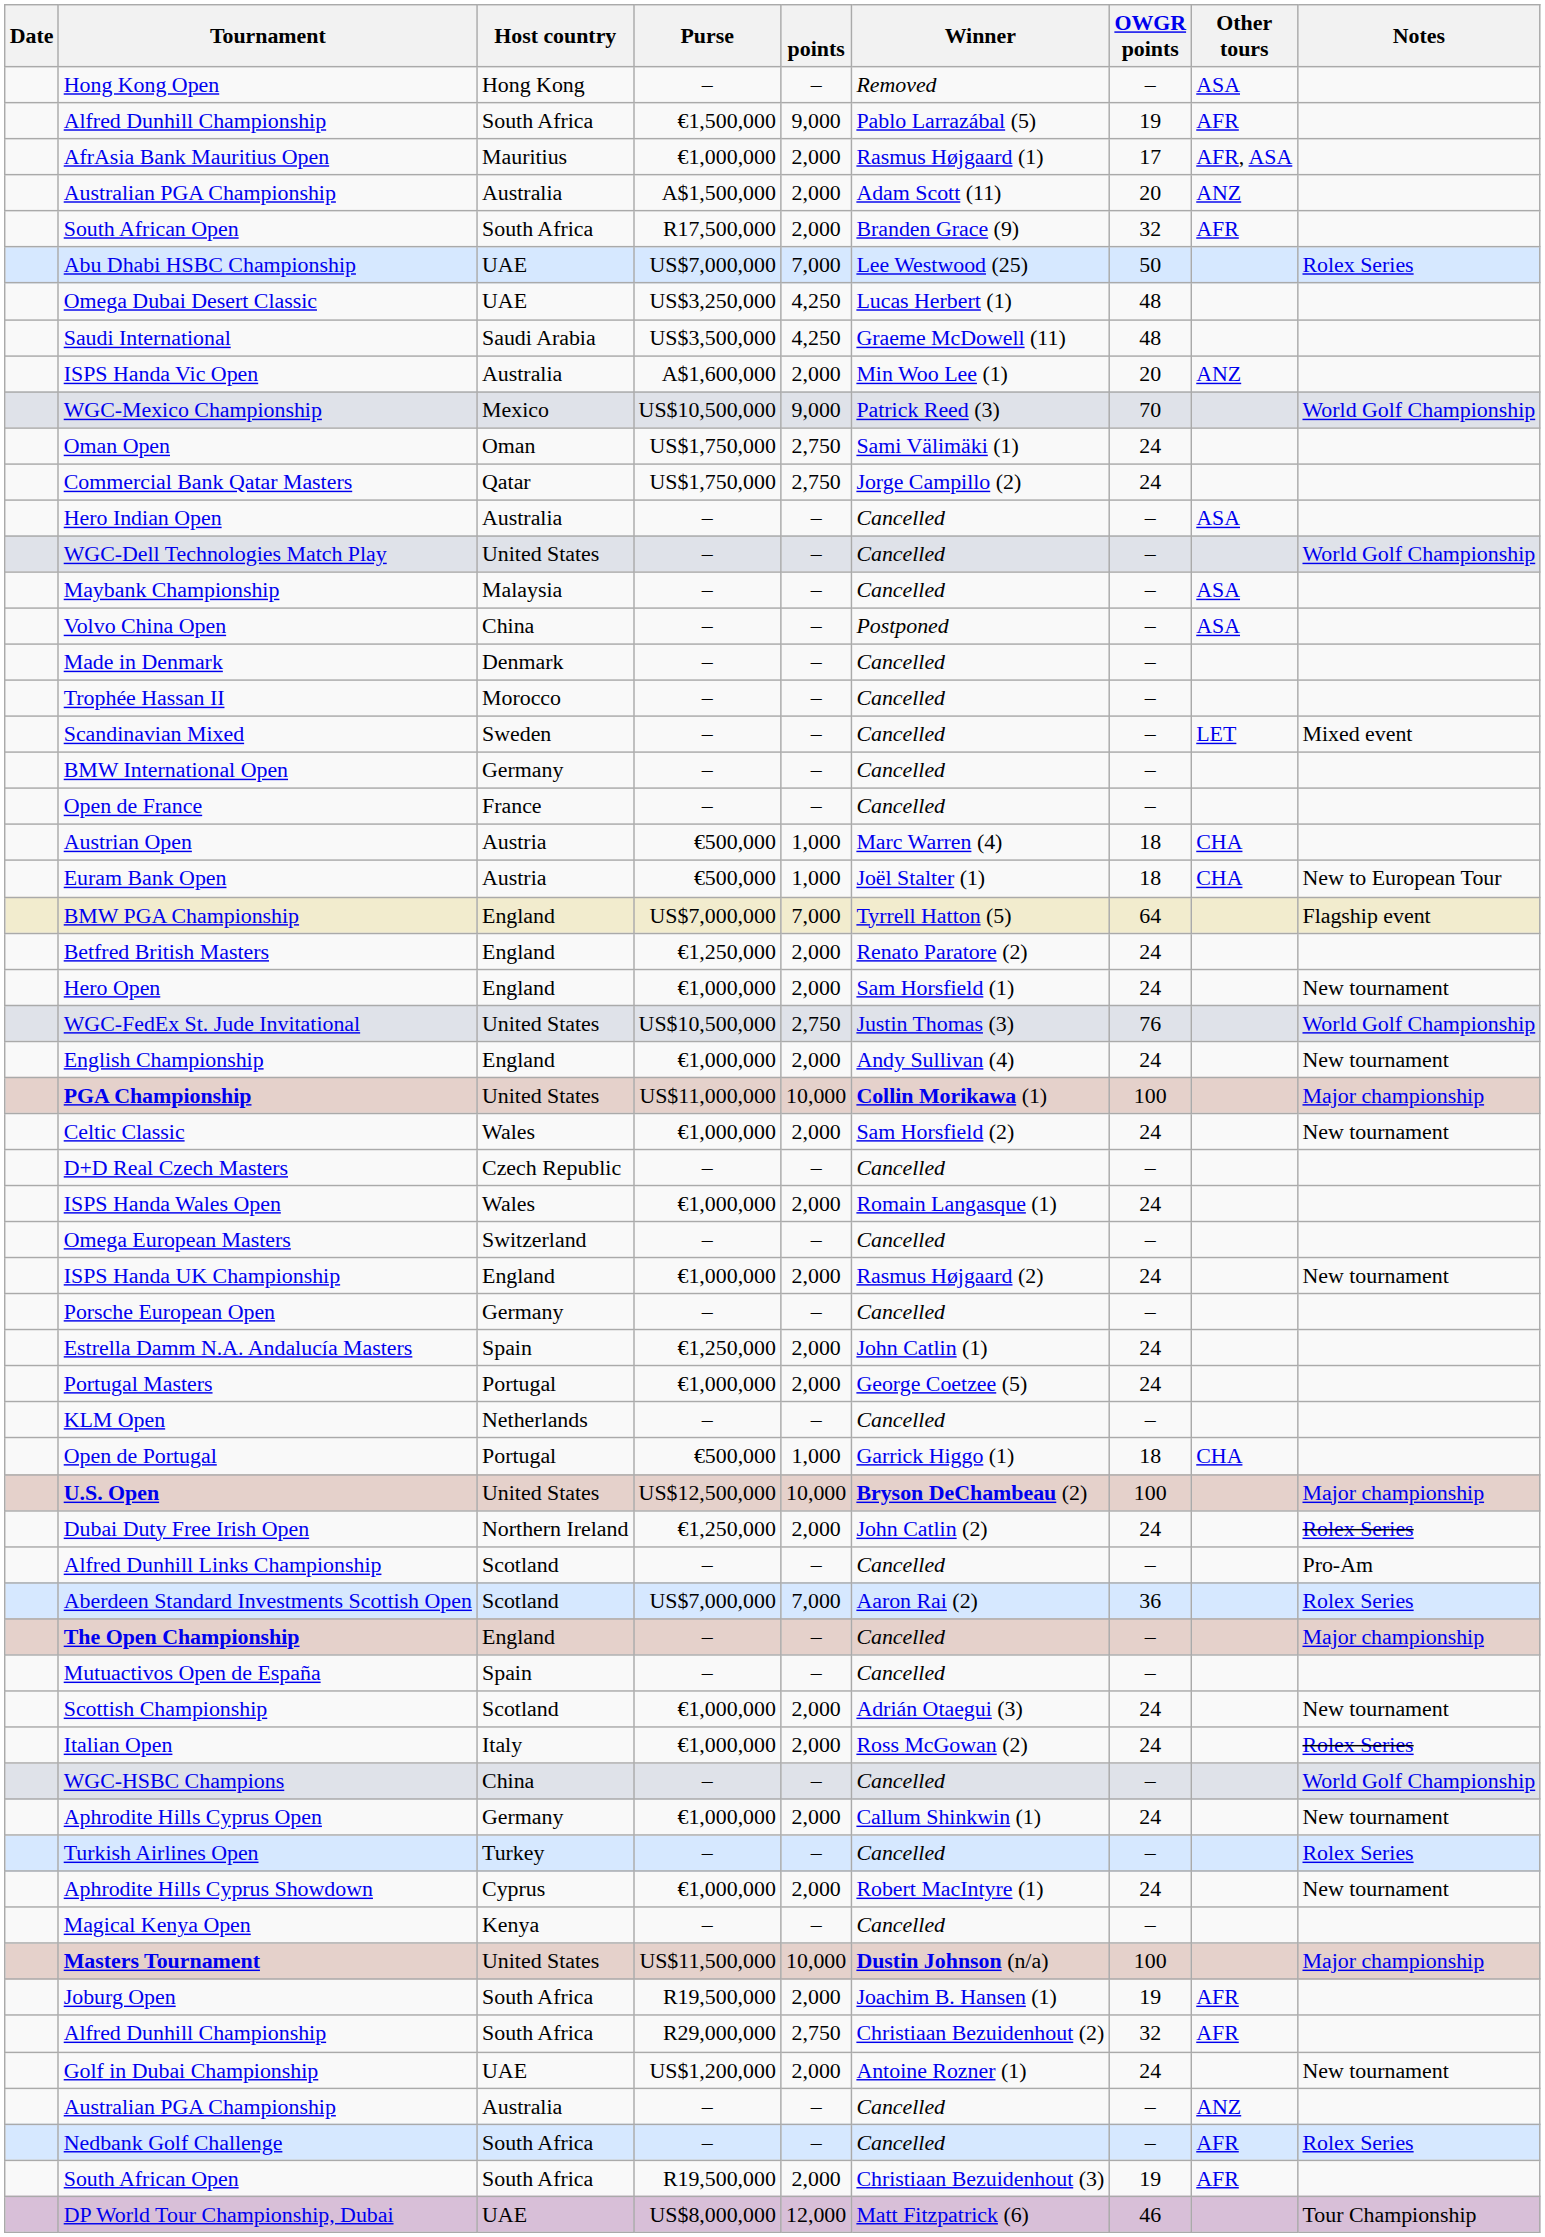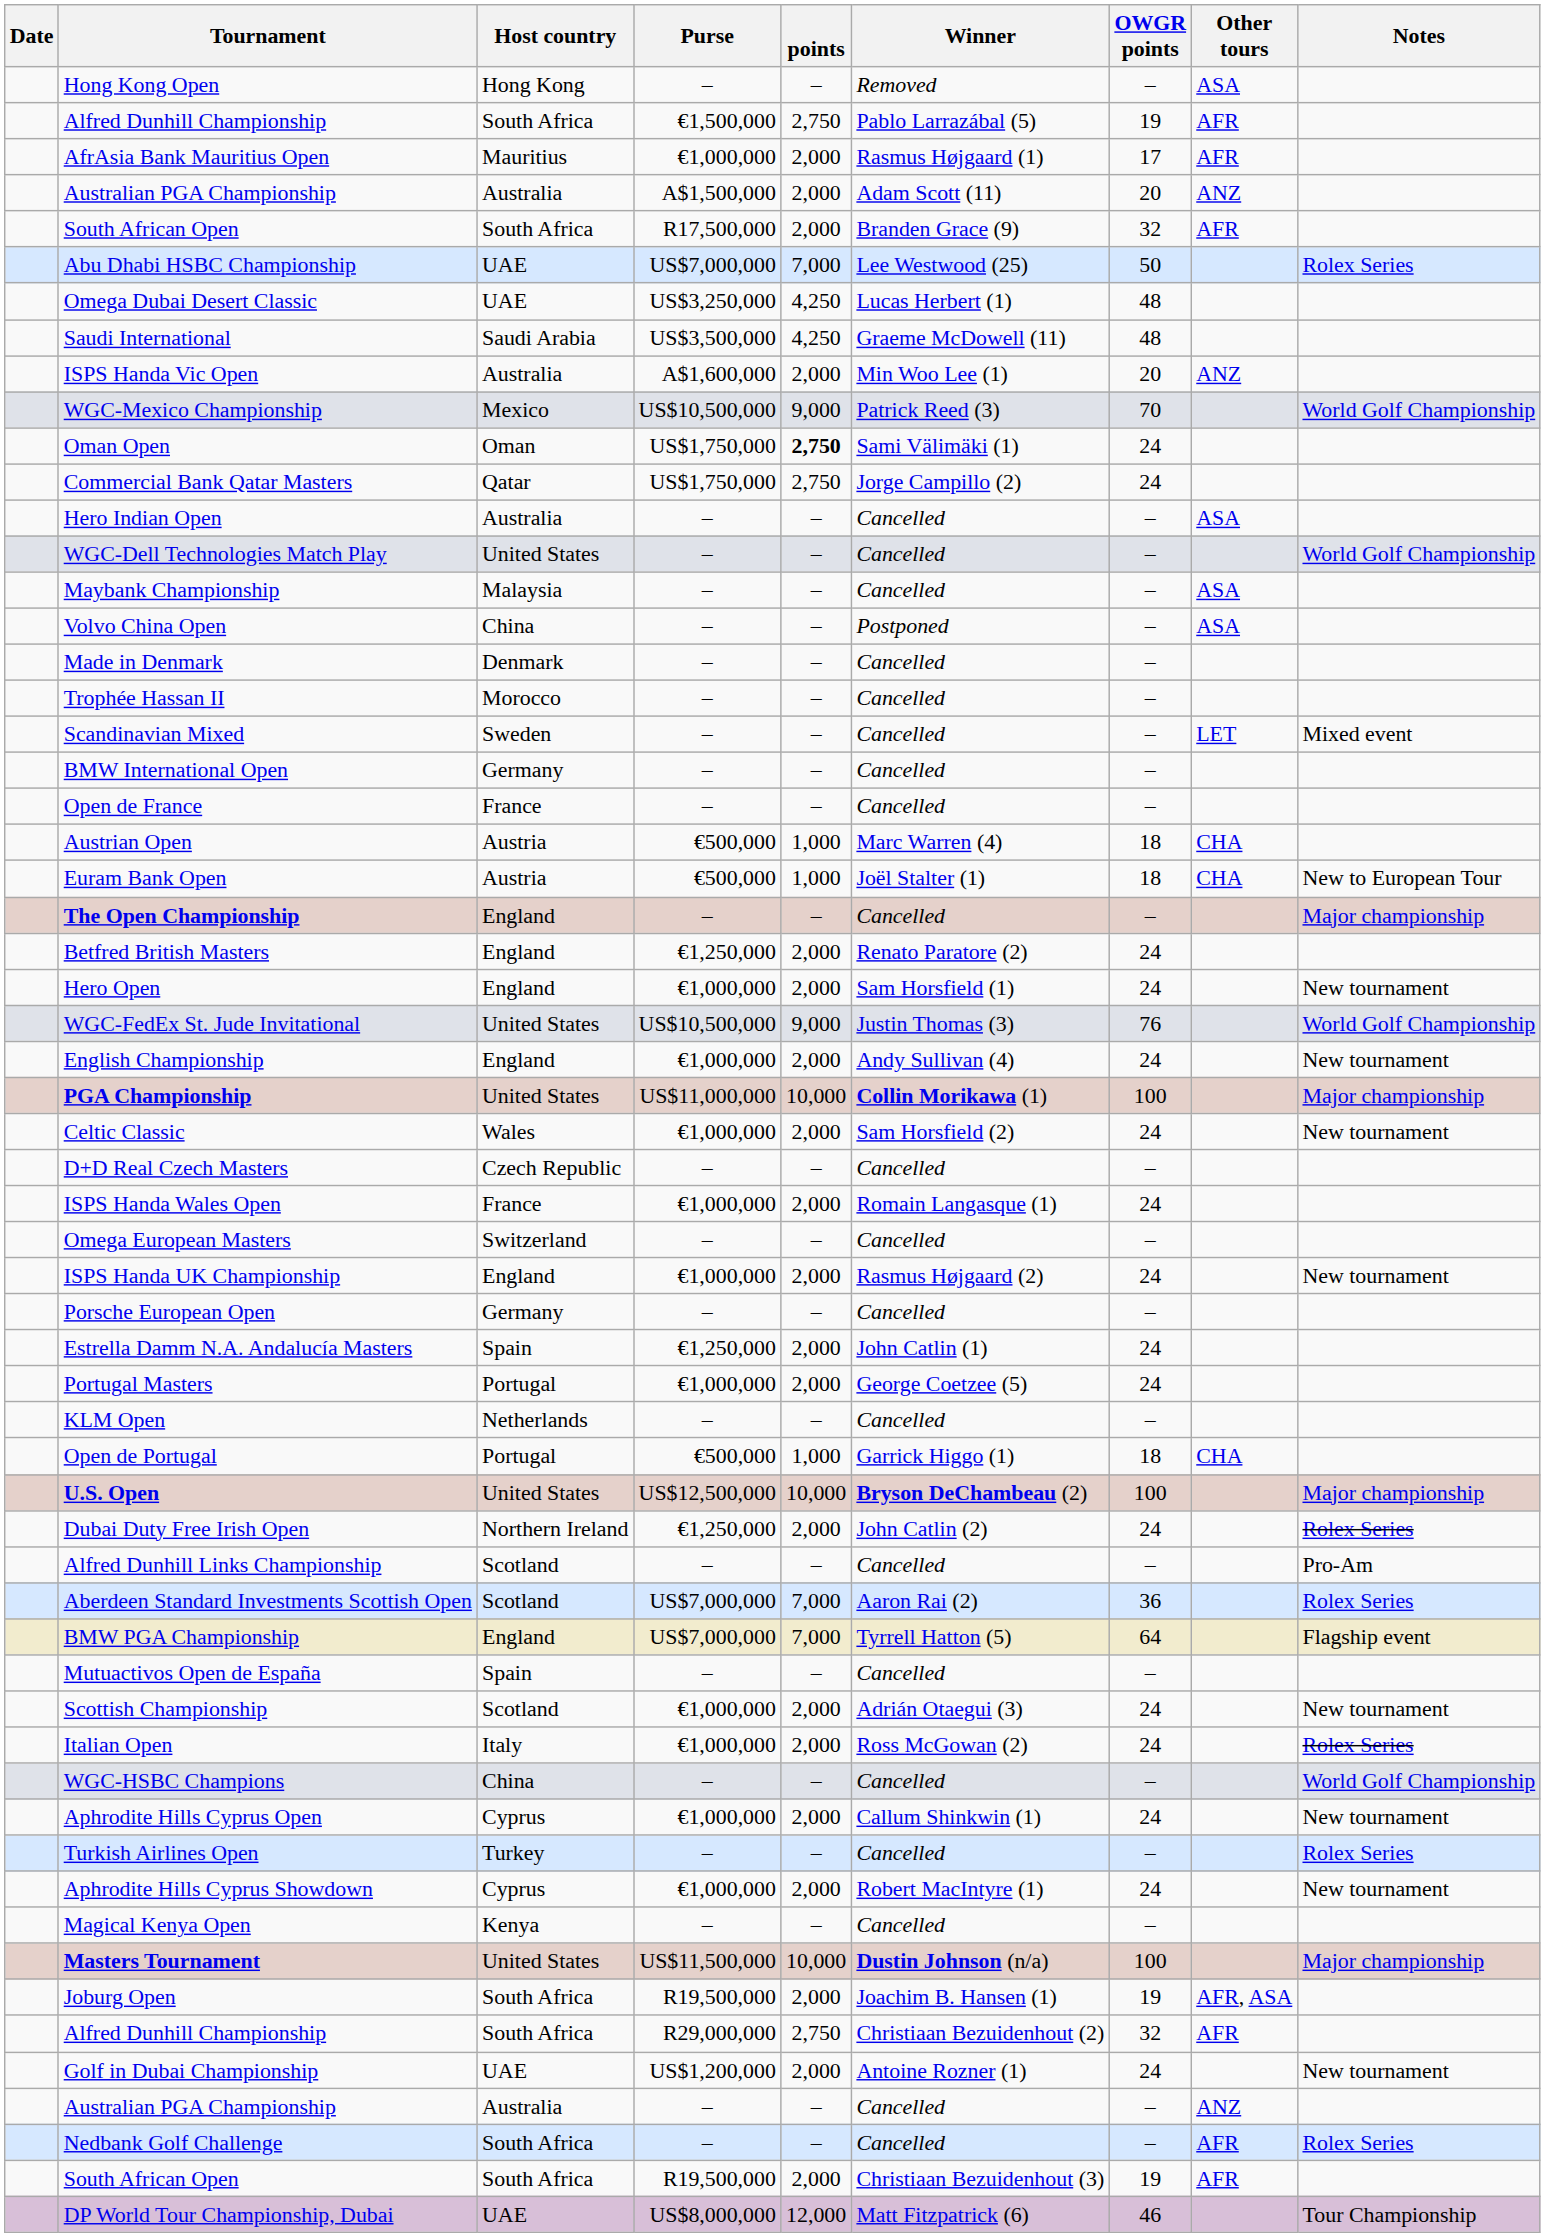Alfred Dunhill Championship / €1,500,000 | points: 9,000 -> 2,750
AfrAsia Bank Mauritius Open | Other tours: AFR, ASA -> AFR
Oman Open | points: normal -> bold
rows swapped: The Open Championship <-> BMW PGA Championship
WGC-FedEx St. Jude Invitational | points: 2,750 -> 9,000
ISPS Handa Wales Open | Host country: Wales -> France
Aphrodite Hills Cyprus Open | Host country: Germany -> Cyprus
Joburg Open | Other tours: AFR -> AFR, ASA
